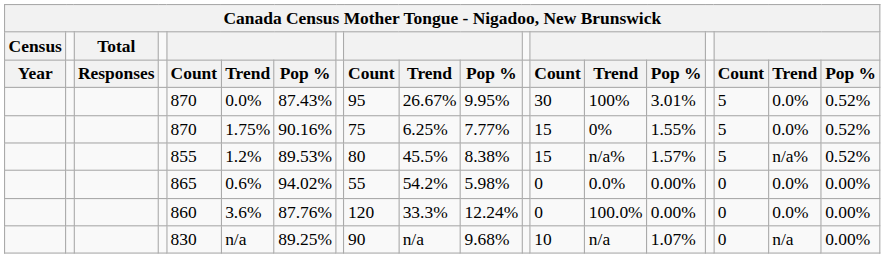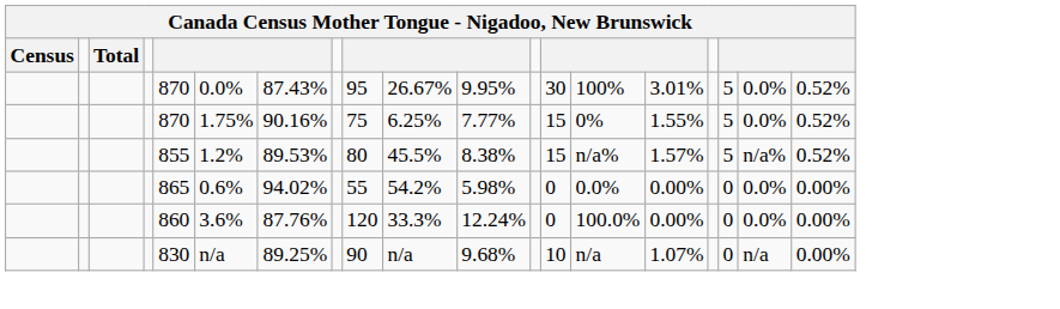- row: Year | Responses | Count | Trend | Pop % | Count | Trend | Pop % | Count | Trend | Pop % | Count | Trend | Pop %
